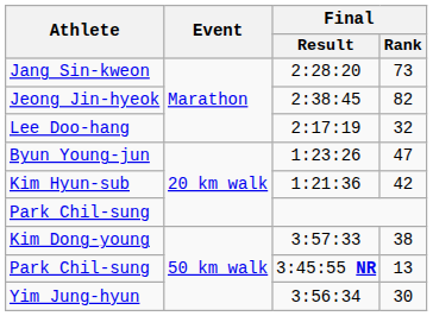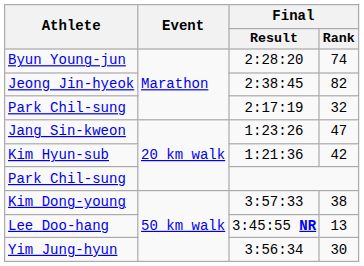2:28:20 | Athlete: Jang Sin-kweon -> Byun Young-jun
2:28:20 | Final / Rank: 73 -> 74
2:17:19 | Athlete: Lee Doo-hang -> Park Chil-sung
1:23:26 | Athlete: Byun Young-jun -> Jang Sin-kweon
3:45:55 NR | Athlete: Park Chil-sung -> Lee Doo-hang
